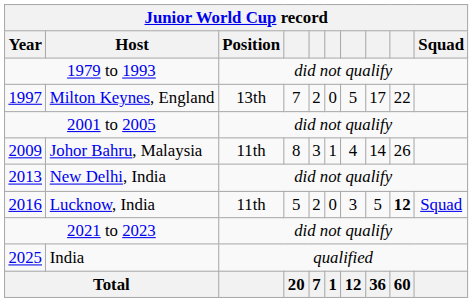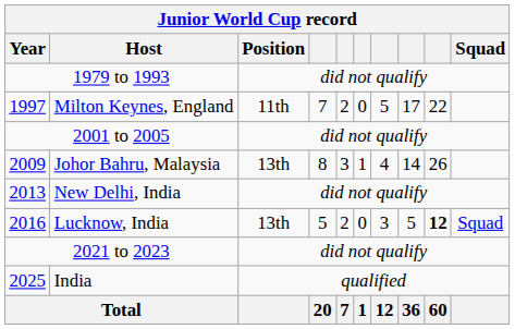Milton Keynes, England | Position: 13th -> 11th
Johor Bahru, Malaysia | Position: 11th -> 13th
Lucknow, India | Position: 11th -> 13th
